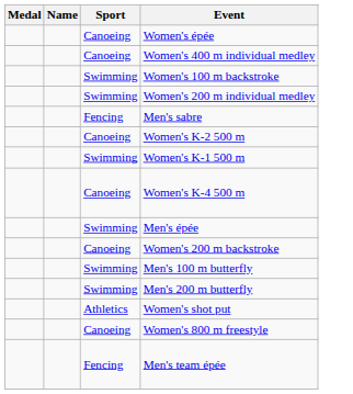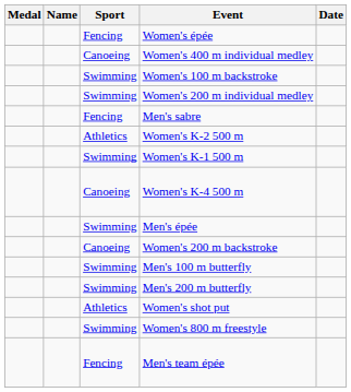+ column: Date
Women's épée | Sport: Canoeing -> Fencing
Women's K-2 500 m | Sport: Canoeing -> Athletics
Women's 800 m freestyle | Sport: Canoeing -> Swimming
